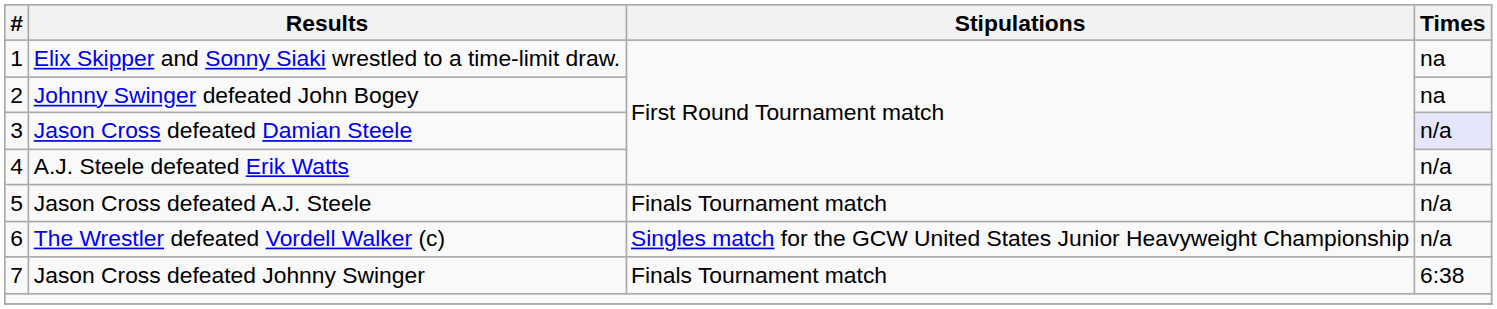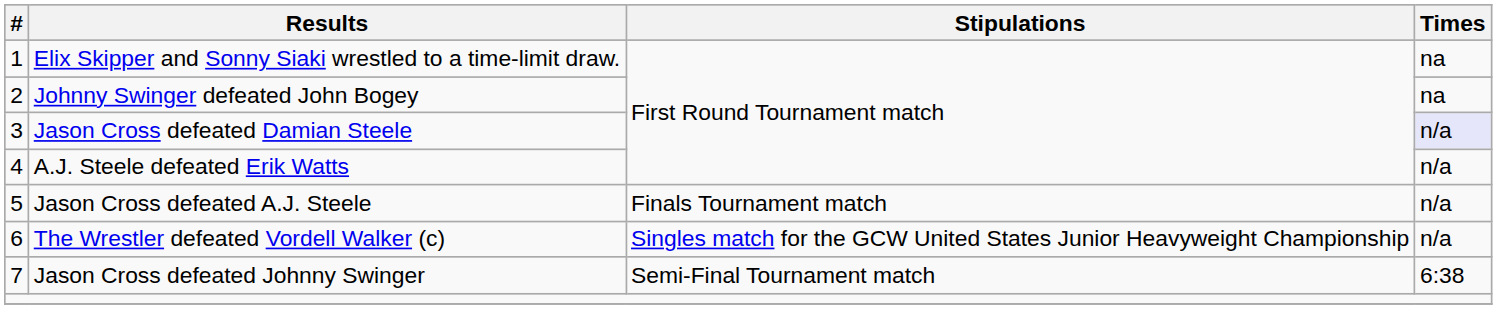Jason Cross defeated Johnny Swinger | Stipulations: Finals Tournament match -> Semi-Final Tournament match
